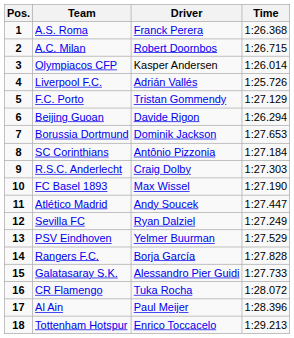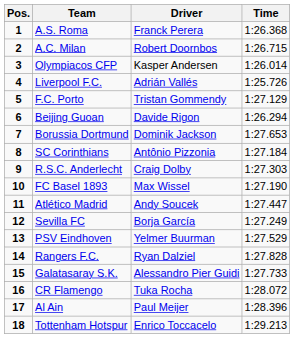Sevilla FC | Driver: Ryan Dalziel -> Borja García
Rangers F.C. | Driver: Borja García -> Ryan Dalziel
